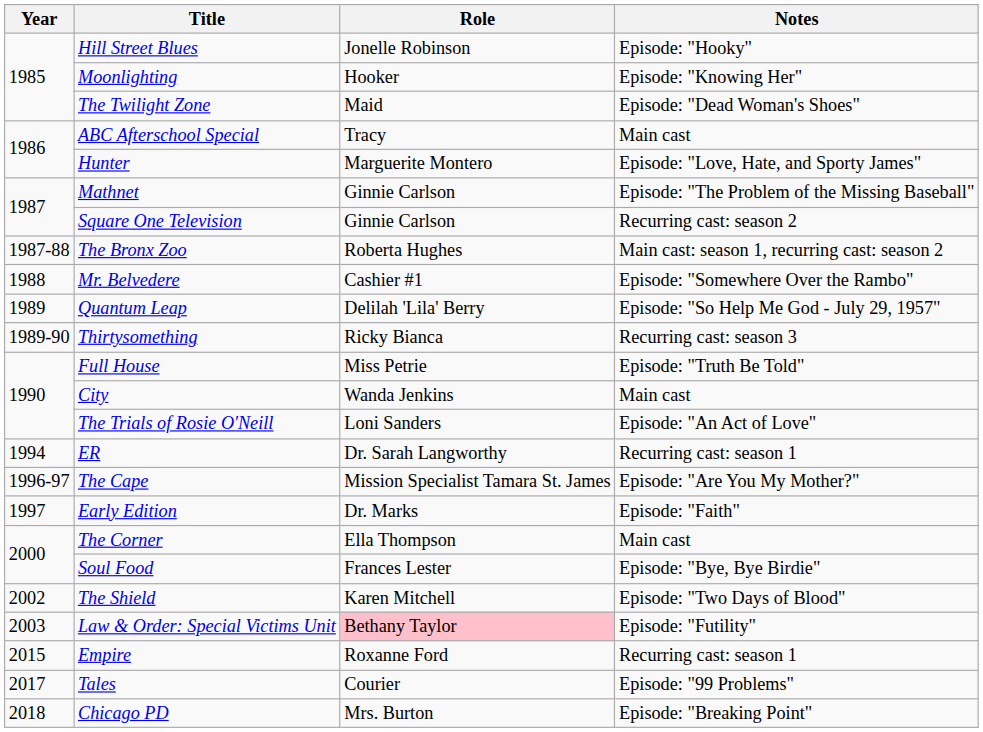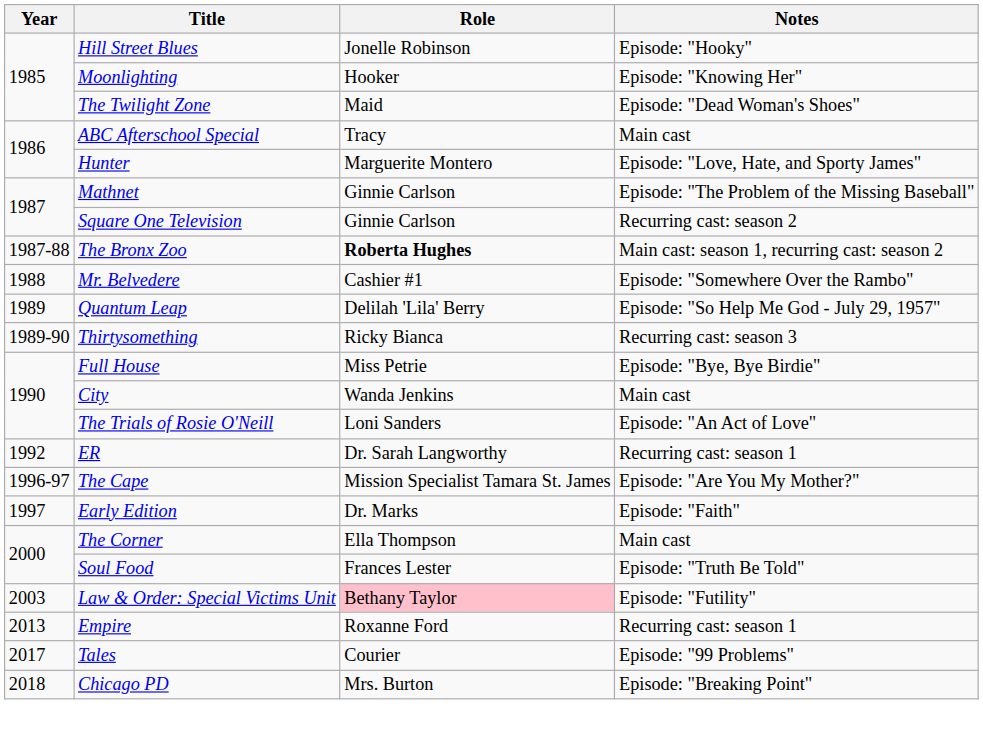The Bronx Zoo | Role: normal -> bold
Full House | Notes: Episode: "Truth Be Told" -> Episode: "Bye, Bye Birdie"
ER | Year: 1994 -> 1992
Soul Food | Notes: Episode: "Bye, Bye Birdie" -> Episode: "Truth Be Told"
- row: 2002 | The Shield | Karen Mitchell | Episode: "Two Days of Blood"
Empire | Year: 2015 -> 2013
